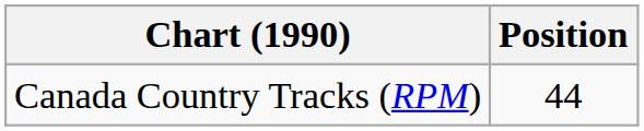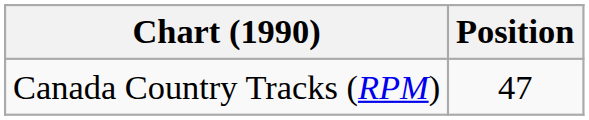Canada Country Tracks (RPM) | Position: 44 -> 47
